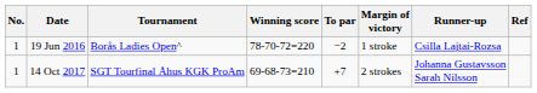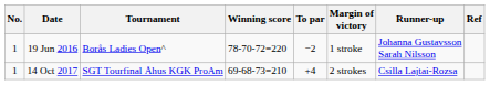19 Jun 2016 | Runner-up: Csilla Lajtai-Rozsa -> Johanna Gustavsson Sarah Nilsson
14 Oct 2017 | To par: +7 -> +4
14 Oct 2017 | Runner-up: Johanna Gustavsson Sarah Nilsson -> Csilla Lajtai-Rozsa
